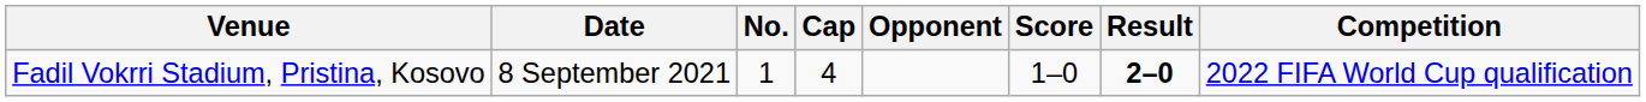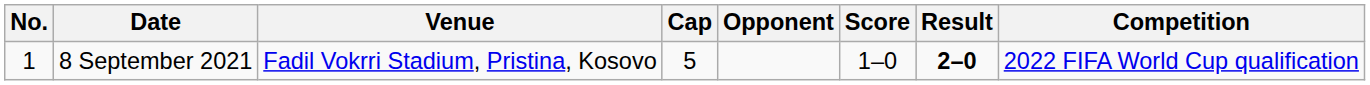columns swapped: No. <-> Venue
8 September 2021 | Cap: 4 -> 5
